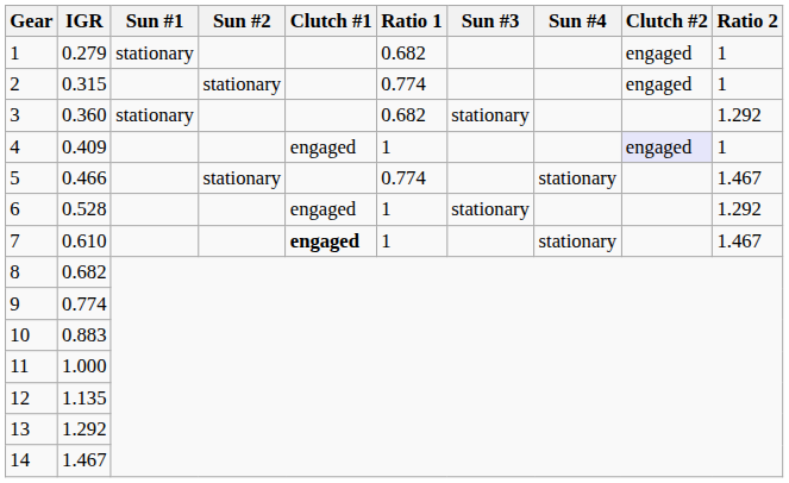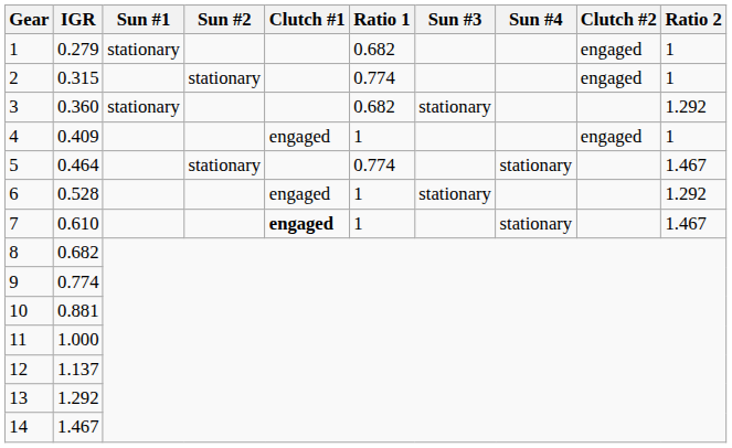4 | Clutch #2: lavender background -> no background
5 | IGR: 0.466 -> 0.464
10 | IGR: 0.883 -> 0.881
12 | IGR: 1.135 -> 1.137
